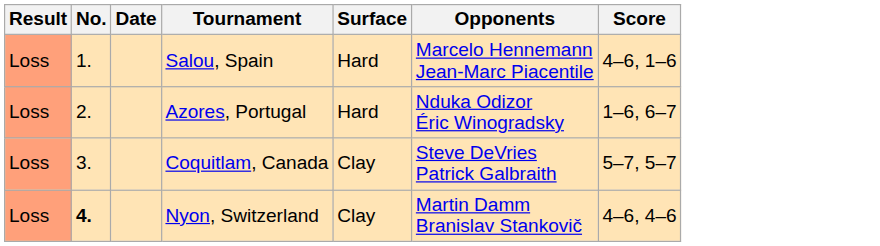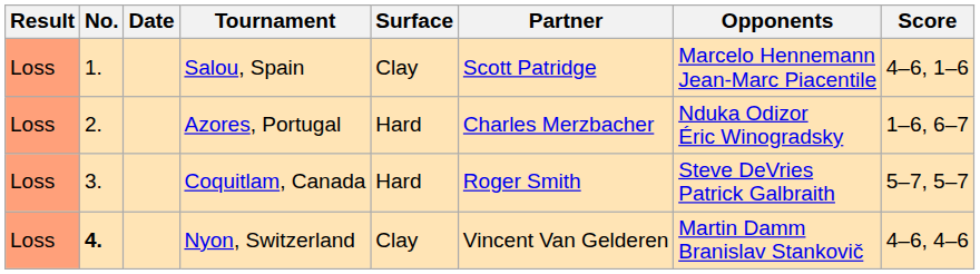+ column: Partner | Scott Patridge | Charles Merzbacher | Roger Smith | Vincent Van Gelderen
Salou, Spain | Surface: Hard -> Clay
Coquitlam, Canada | Surface: Clay -> Hard
